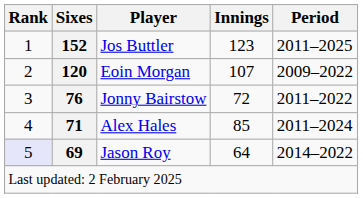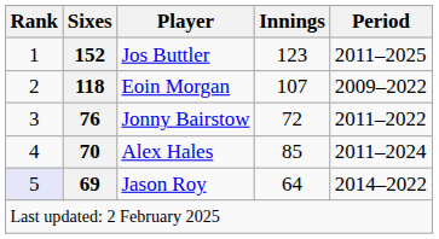Eoin Morgan | Sixes: 120 -> 118
Alex Hales | Sixes: 71 -> 70
